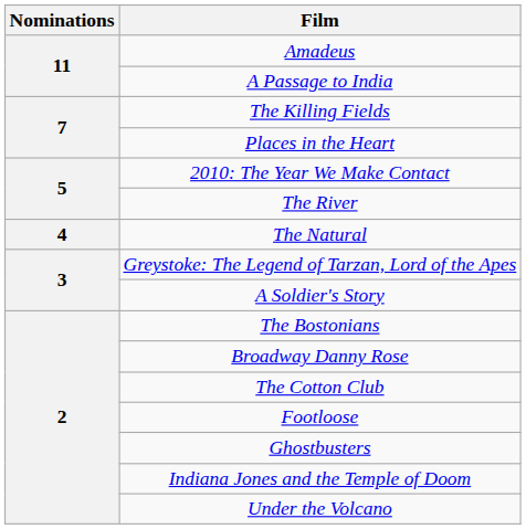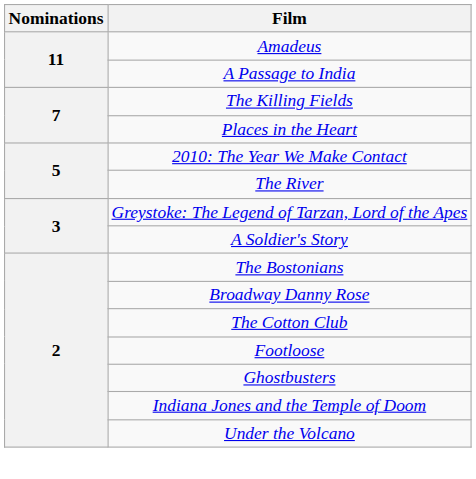- row: 4 | The Natural
